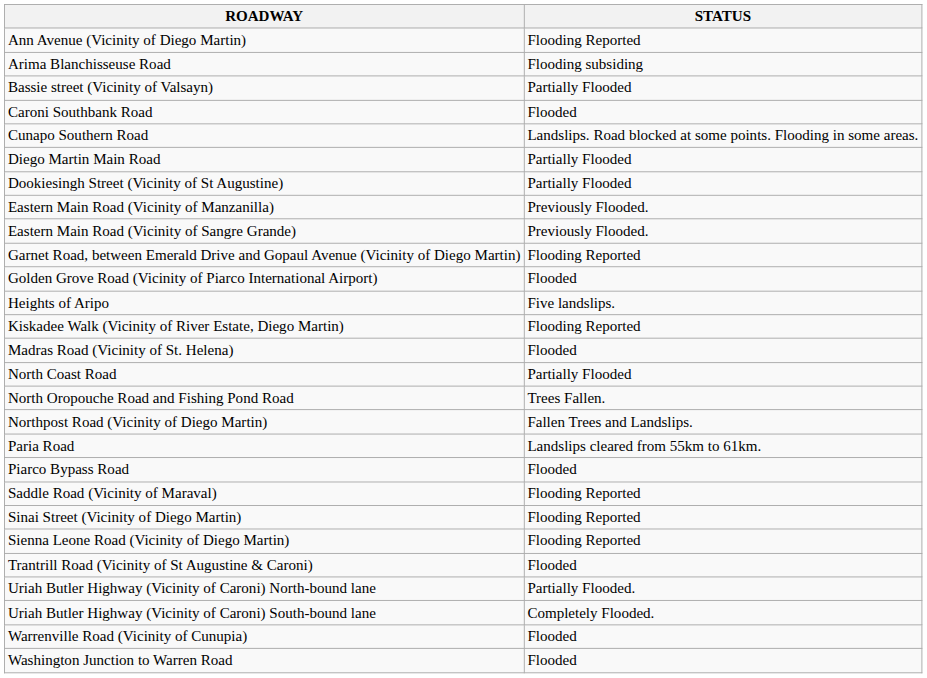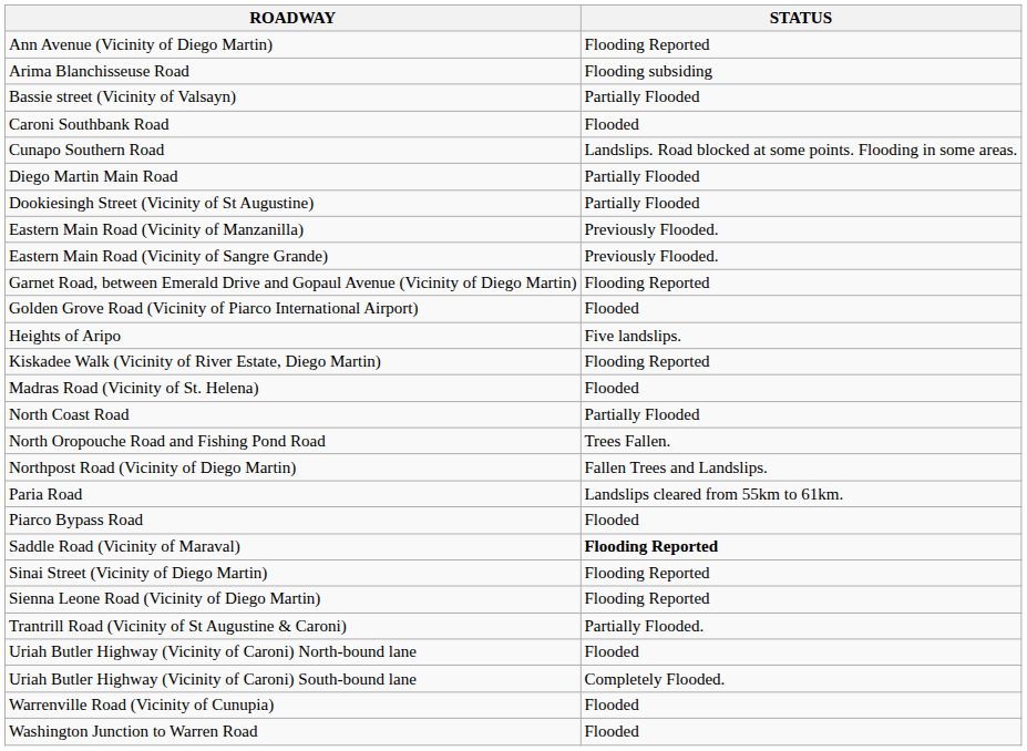Saddle Road (Vicinity of Maraval) | STATUS: normal -> bold
Trantrill Road (Vicinity of St Augustine & Caroni) | STATUS: Flooded -> Partially Flooded.
Uriah Butler Highway (Vicinity of Caroni) North-bound lane | STATUS: Partially Flooded. -> Flooded
